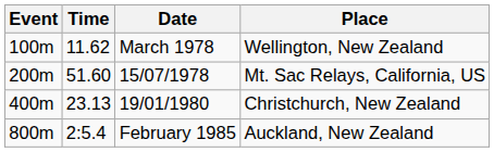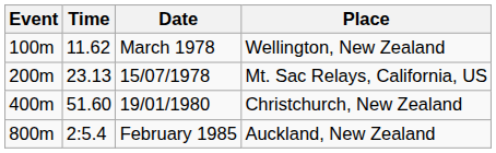15/07/1978 | Time: 51.60 -> 23.13
19/01/1980 | Time: 23.13 -> 51.60
